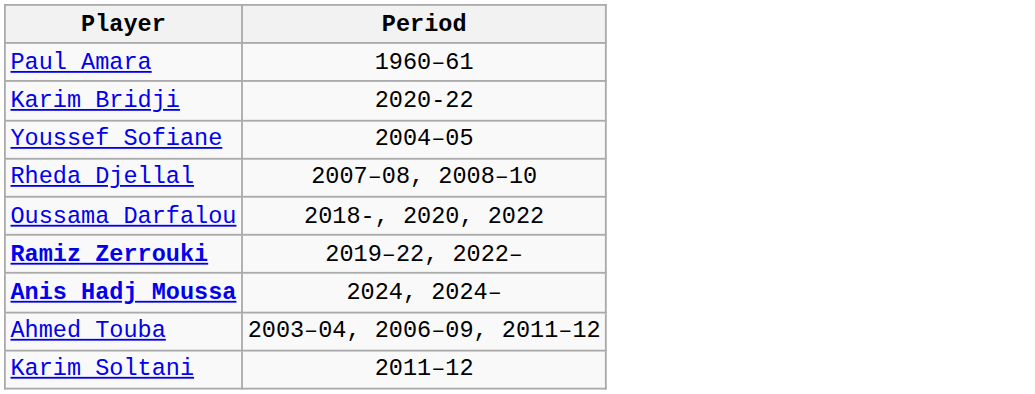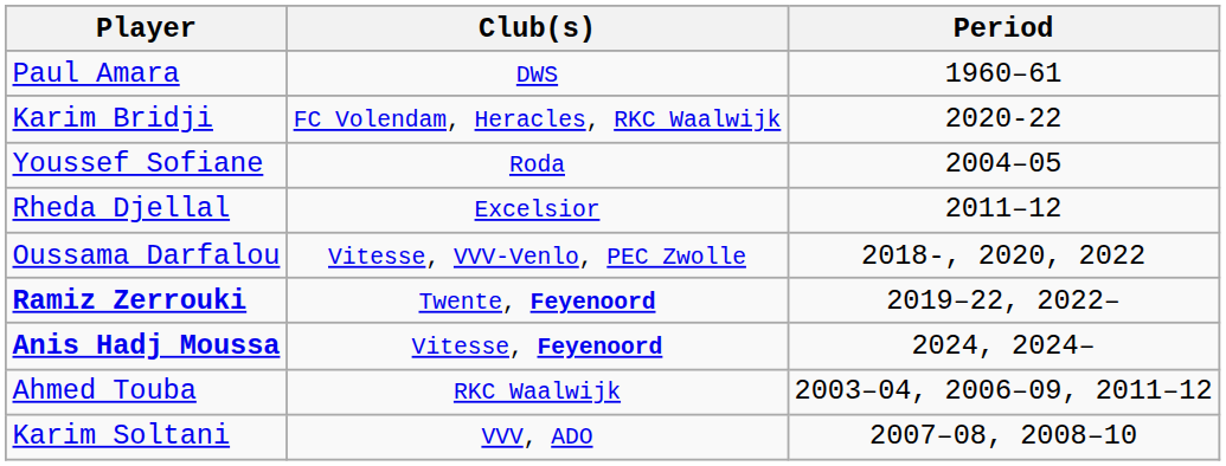+ column: Club(s) | DWS | FC Volendam, Heracles, RKC Waalwijk | Roda | Excelsior | Vitesse, VVV-Venlo, PEC Zwolle | Twente, Feyenoord | Vitesse, Feyenoord | RKC Waalwijk | VVV, ADO
Rheda Djellal | Period: 2007–08, 2008–10 -> 2011–12
Karim Soltani | Period: 2011–12 -> 2007–08, 2008–10
